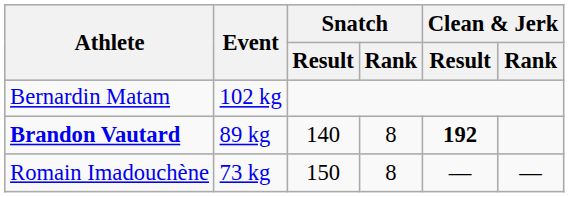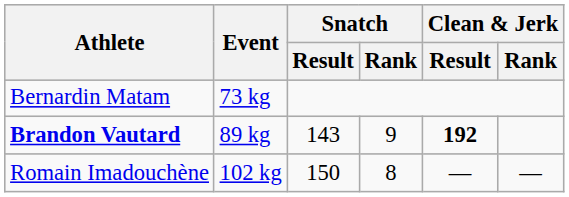Bernardin Matam | Event: 102 kg -> 73 kg
Brandon Vautard | Snatch / Result: 140 -> 143
Brandon Vautard | Snatch / Rank: 8 -> 9
Romain Imadouchène | Event: 73 kg -> 102 kg
